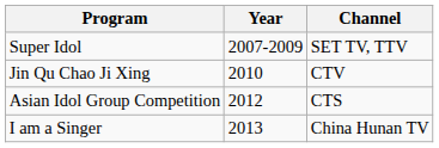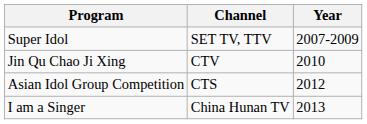columns swapped: Channel <-> Year
